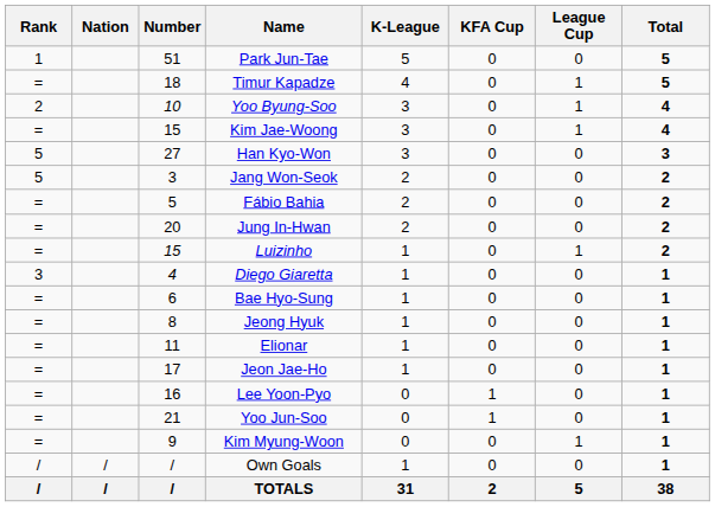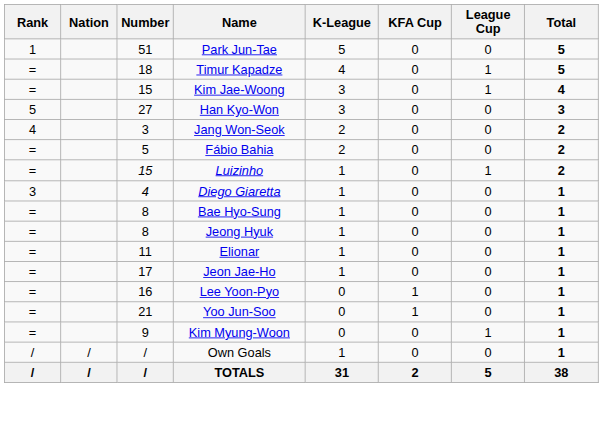- row: 2 | 10 | Yoo Byung-Soo | 3 | 0 | 1 | 4
Jang Won-Seok | Rank: 5 -> 4
- row: = | 20 | Jung In-Hwan | 2 | 0 | 0 | 2
Bae Hyo-Sung | Number: 6 -> 8
